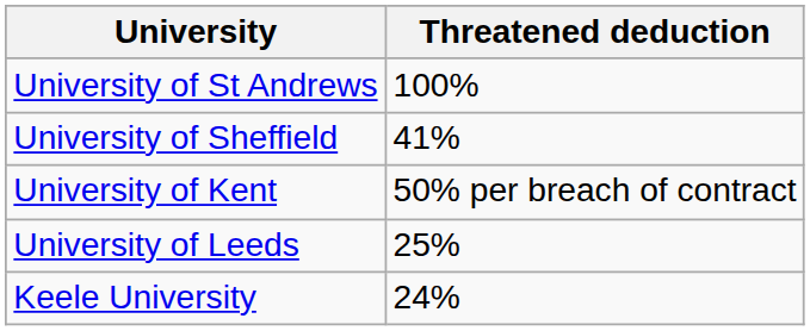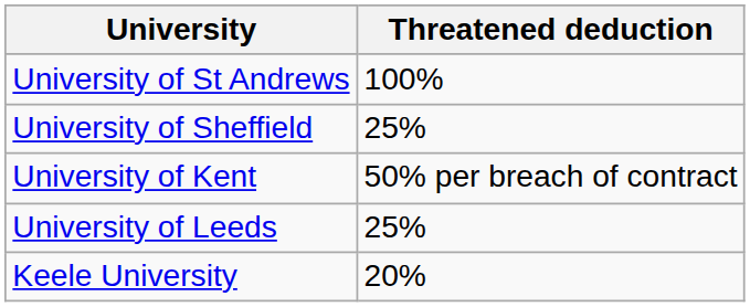University of Sheffield | Threatened deduction: 41% -> 25%
Keele University | Threatened deduction: 24% -> 20%
